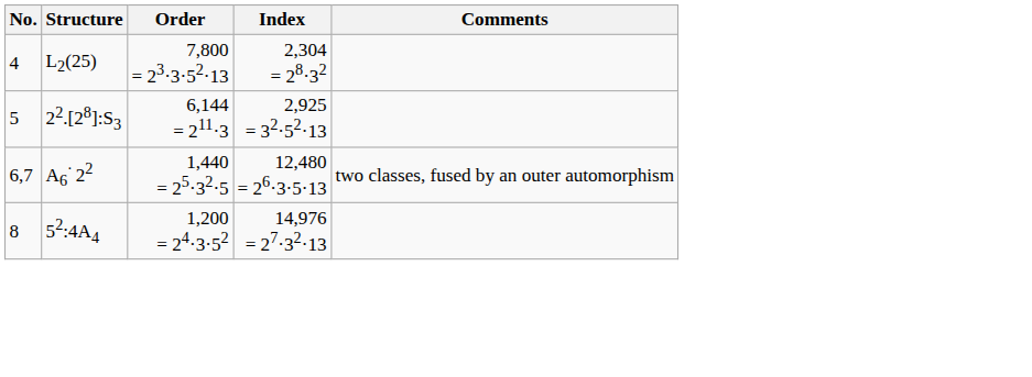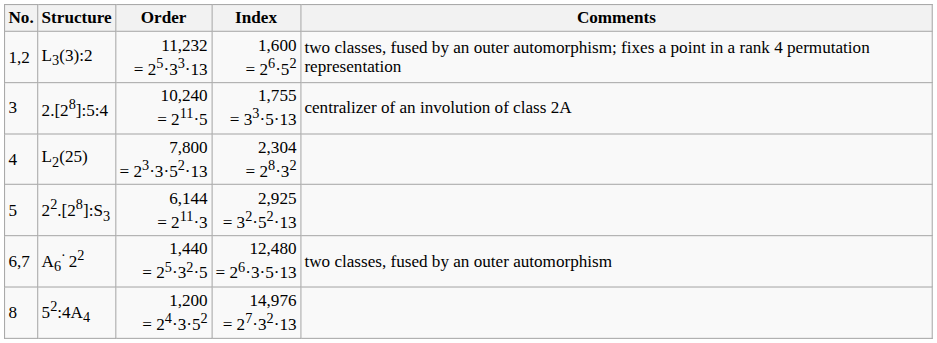+ row: 1,2 | L3(3):2 | 11,232 = 25·33·13 | 1,600 = 26·52 | two classes, fused by an outer automorphism; fixes a point in a rank 4 permutation representation
+ row: 3 | 2.[28]:5:4 | 10,240 = 211·5 | 1,755 = 33·5·13 | centralizer of an involution of class 2A
